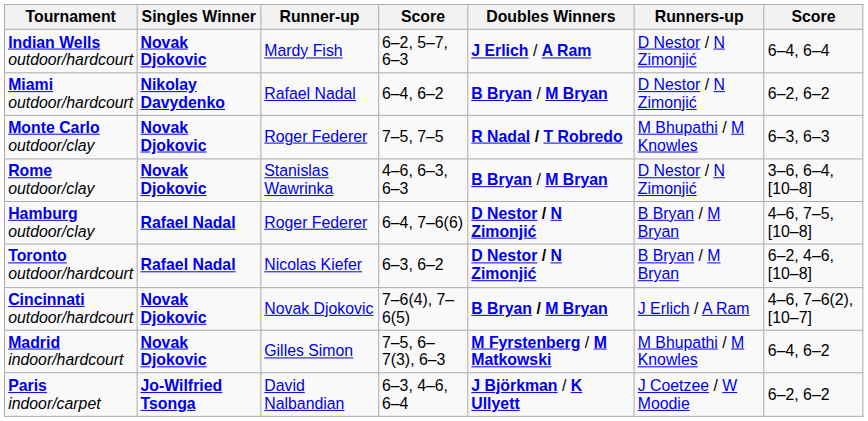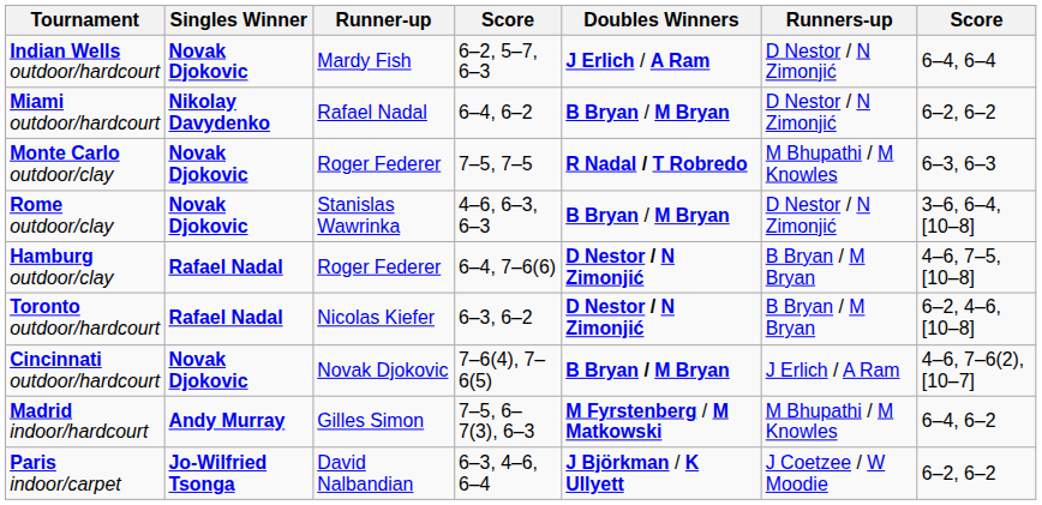Madrid indoor/hardcourt | Singles Winner: Novak Djokovic -> Andy Murray
